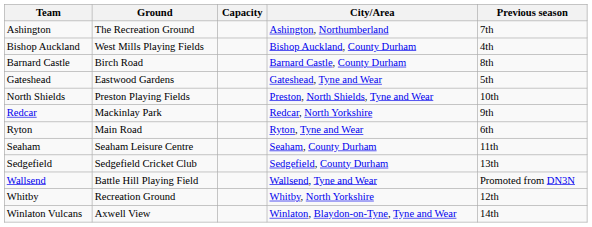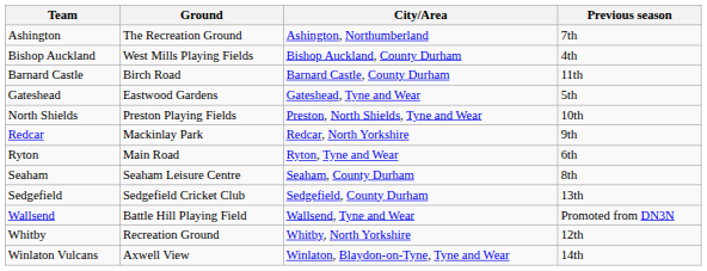- column: Capacity
Barnard Castle | Previous season: 8th -> 11th
Seaham | Previous season: 11th -> 8th
